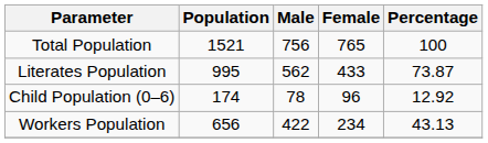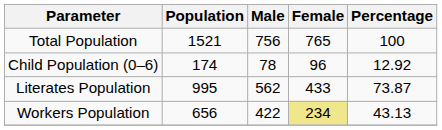rows swapped: Child Population (0–6) <-> Literates Population
Workers Population | Female: no background -> khaki background
